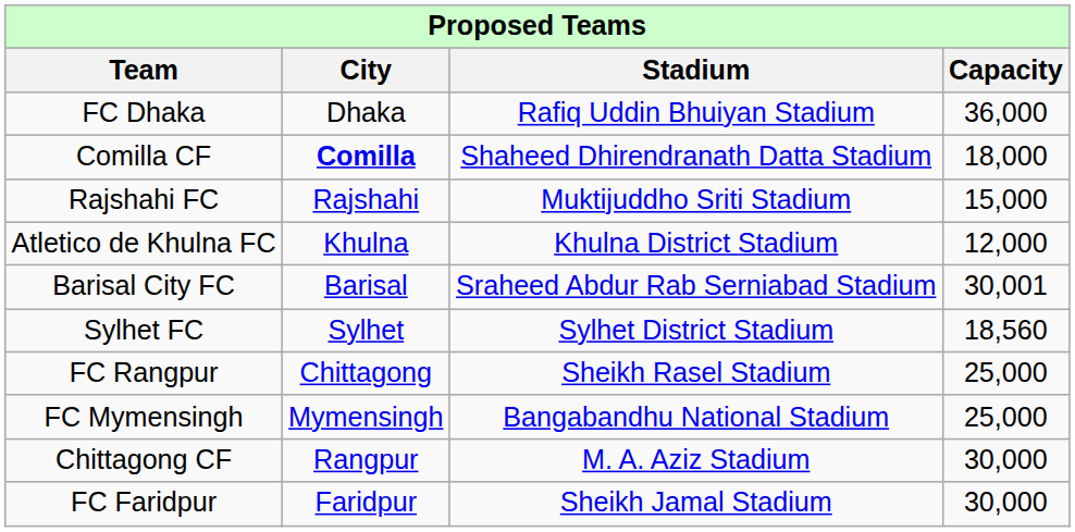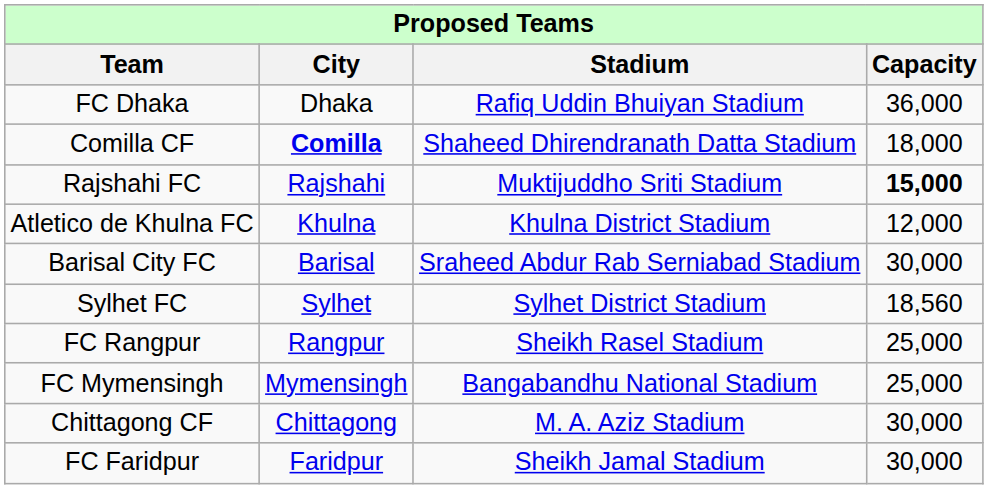Rajshahi FC | Capacity: normal -> bold
Barisal City FC | Capacity: 30,001 -> 30,000
FC Rangpur | City: Chittagong -> Rangpur
Chittagong CF | City: Rangpur -> Chittagong
